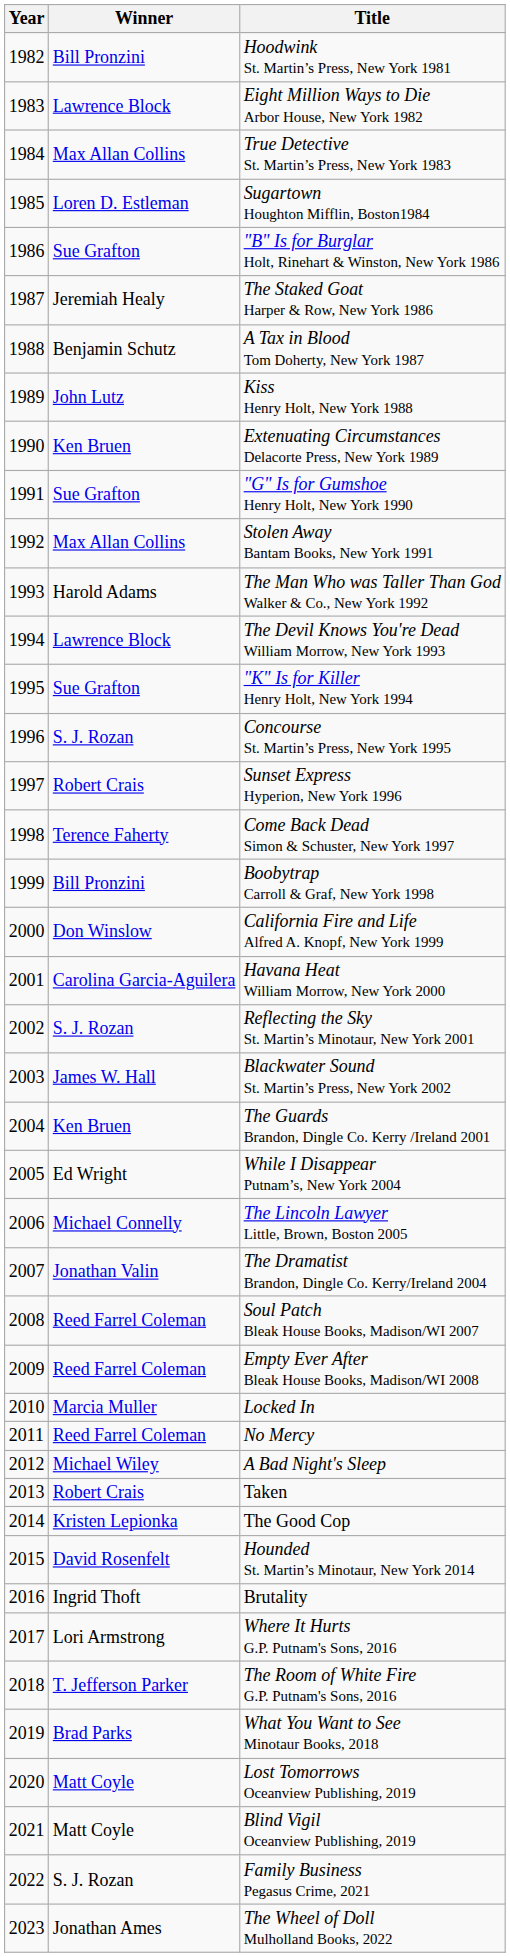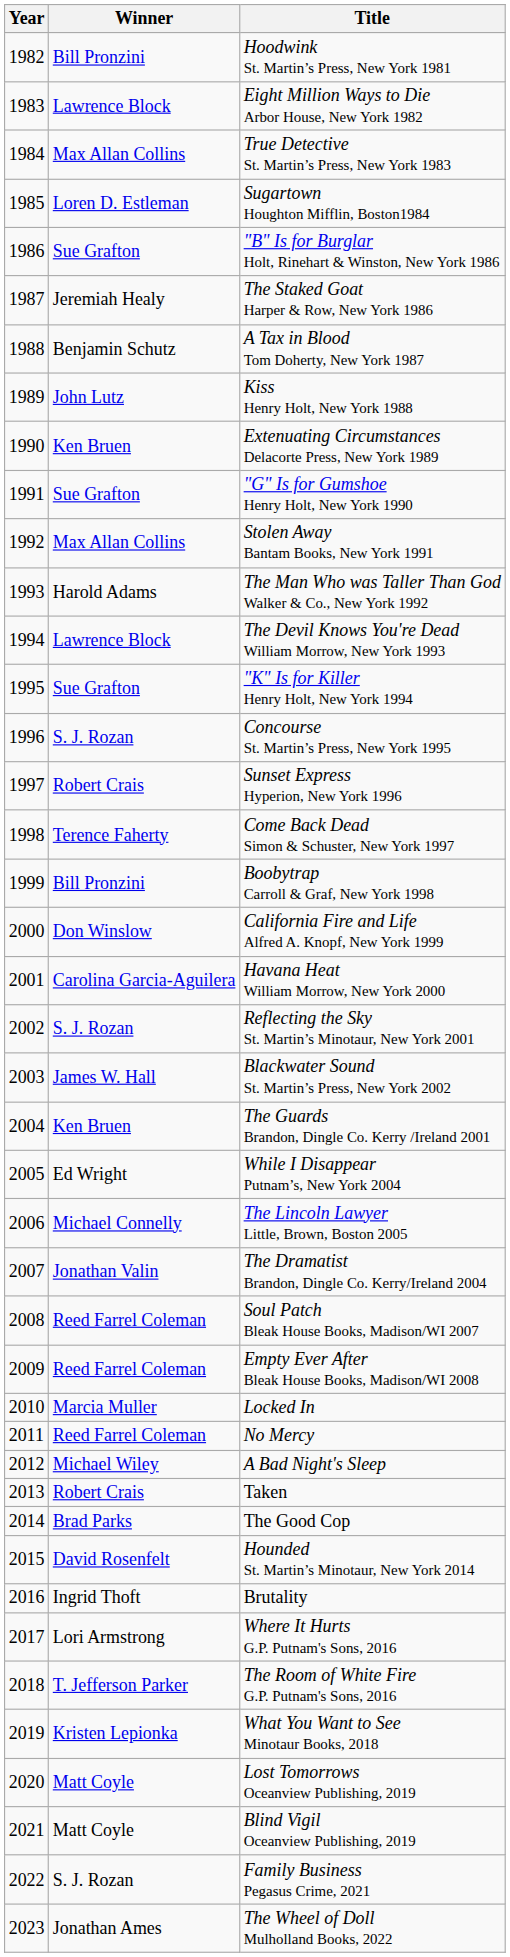The Good Cop | Winner: Kristen Lepionka -> Brad Parks
What You Want to See Minotaur Books, 2018 | Winner: Brad Parks -> Kristen Lepionka
